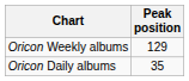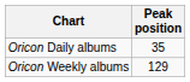rows swapped: Oricon Daily albums <-> Oricon Weekly albums
